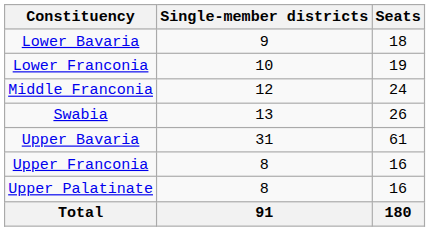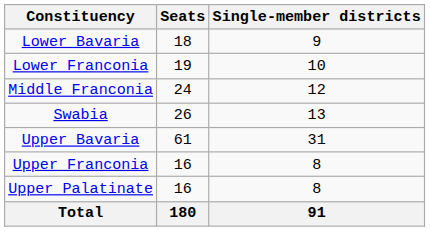columns swapped: Single-member districts <-> Seats
